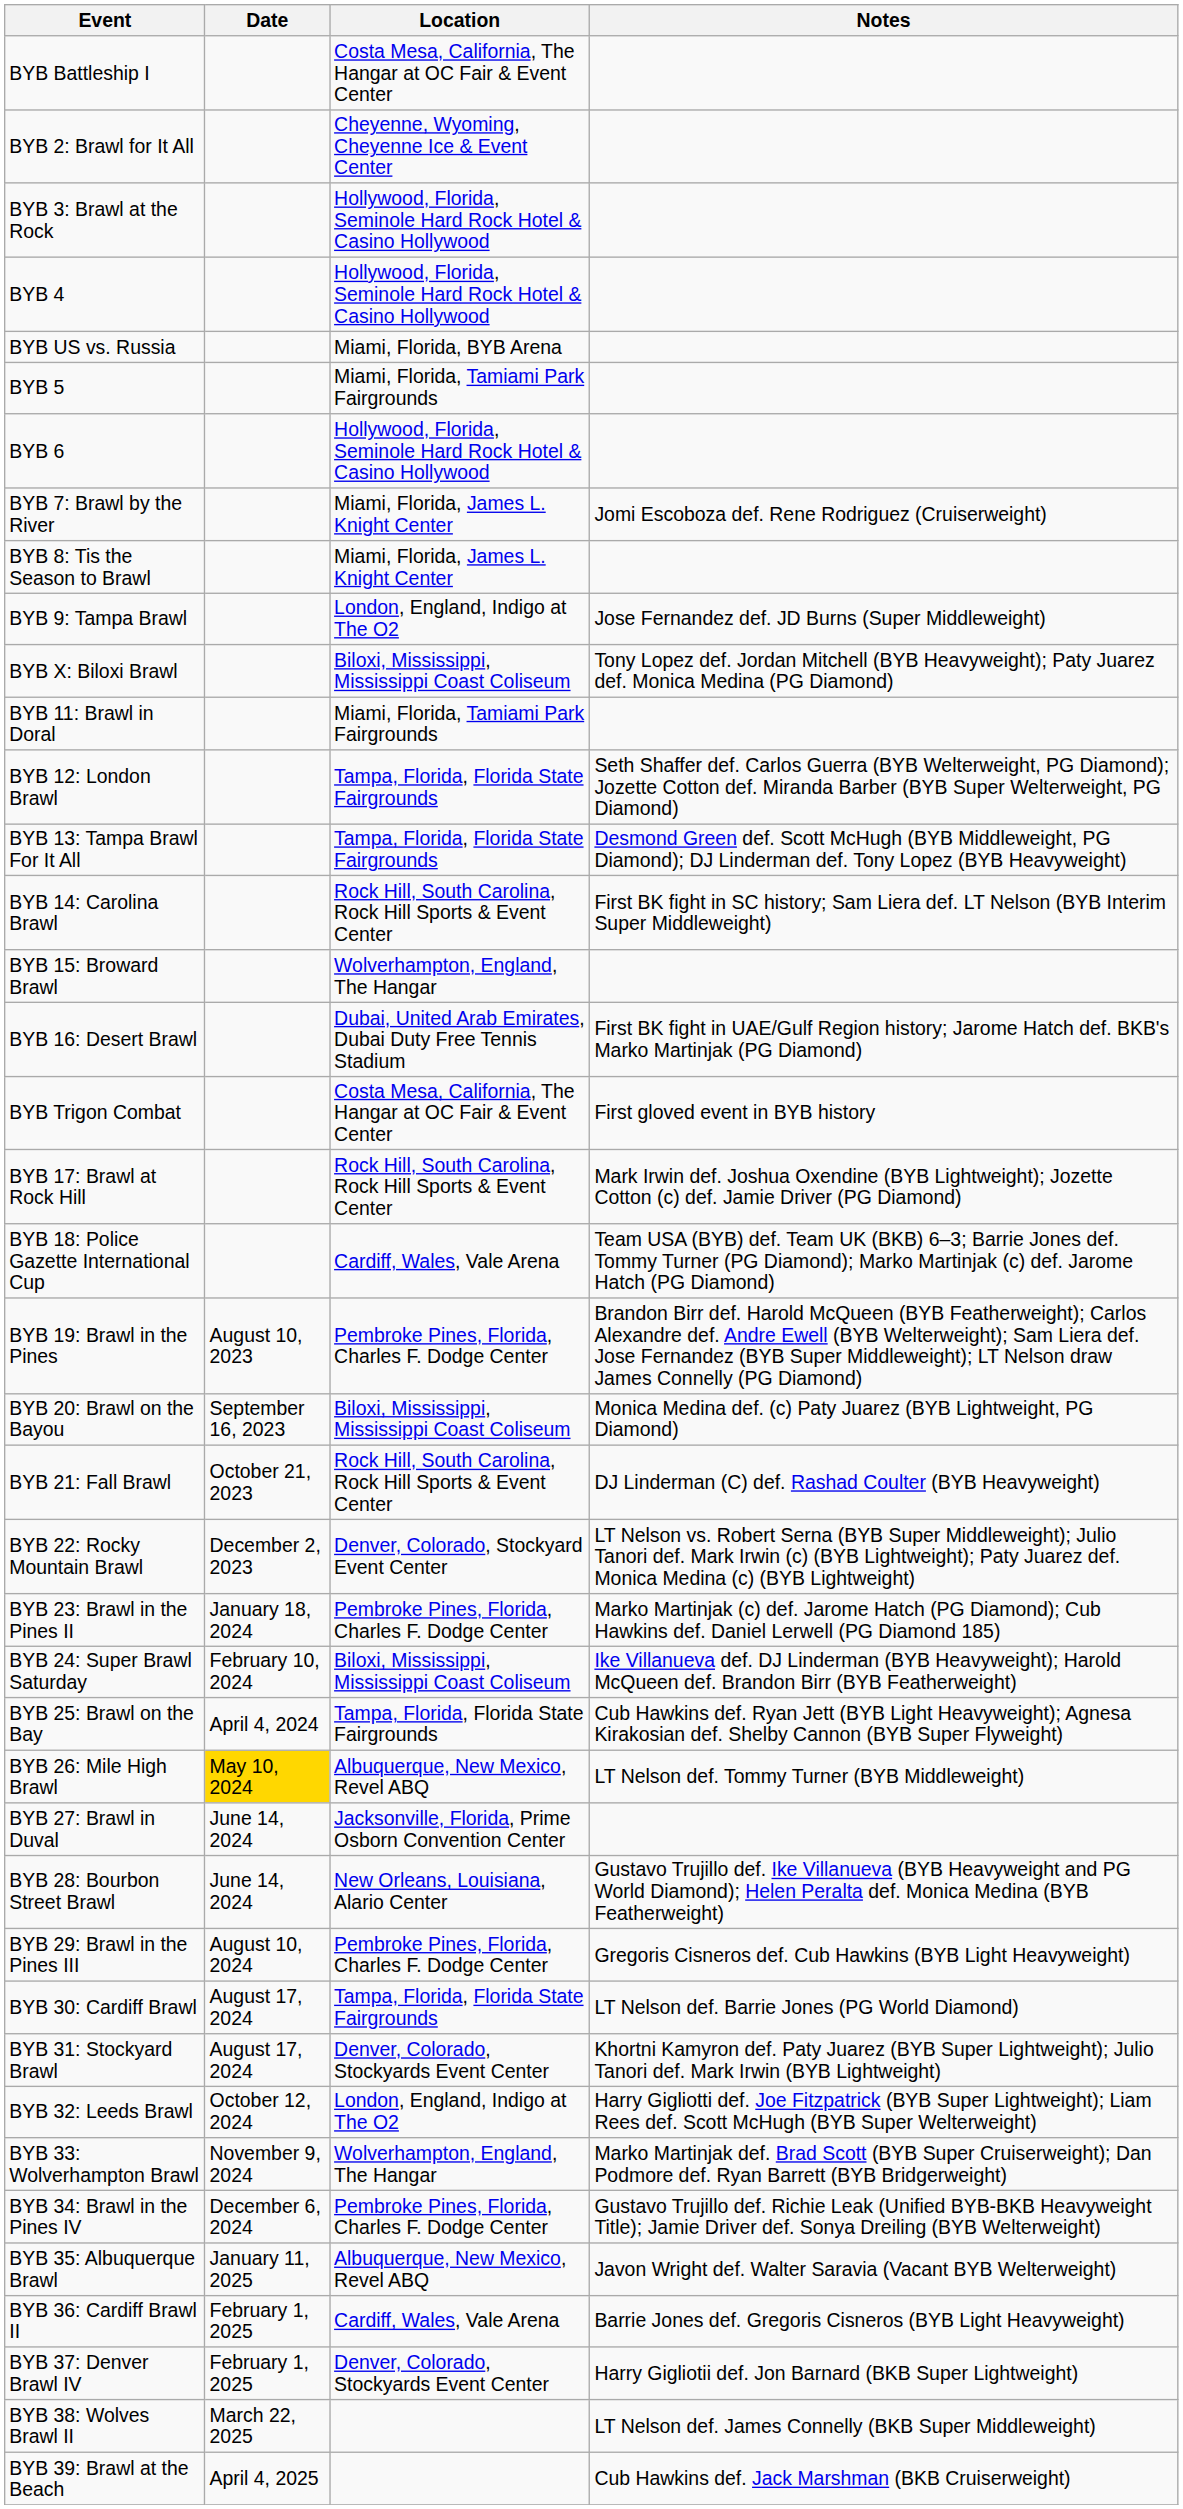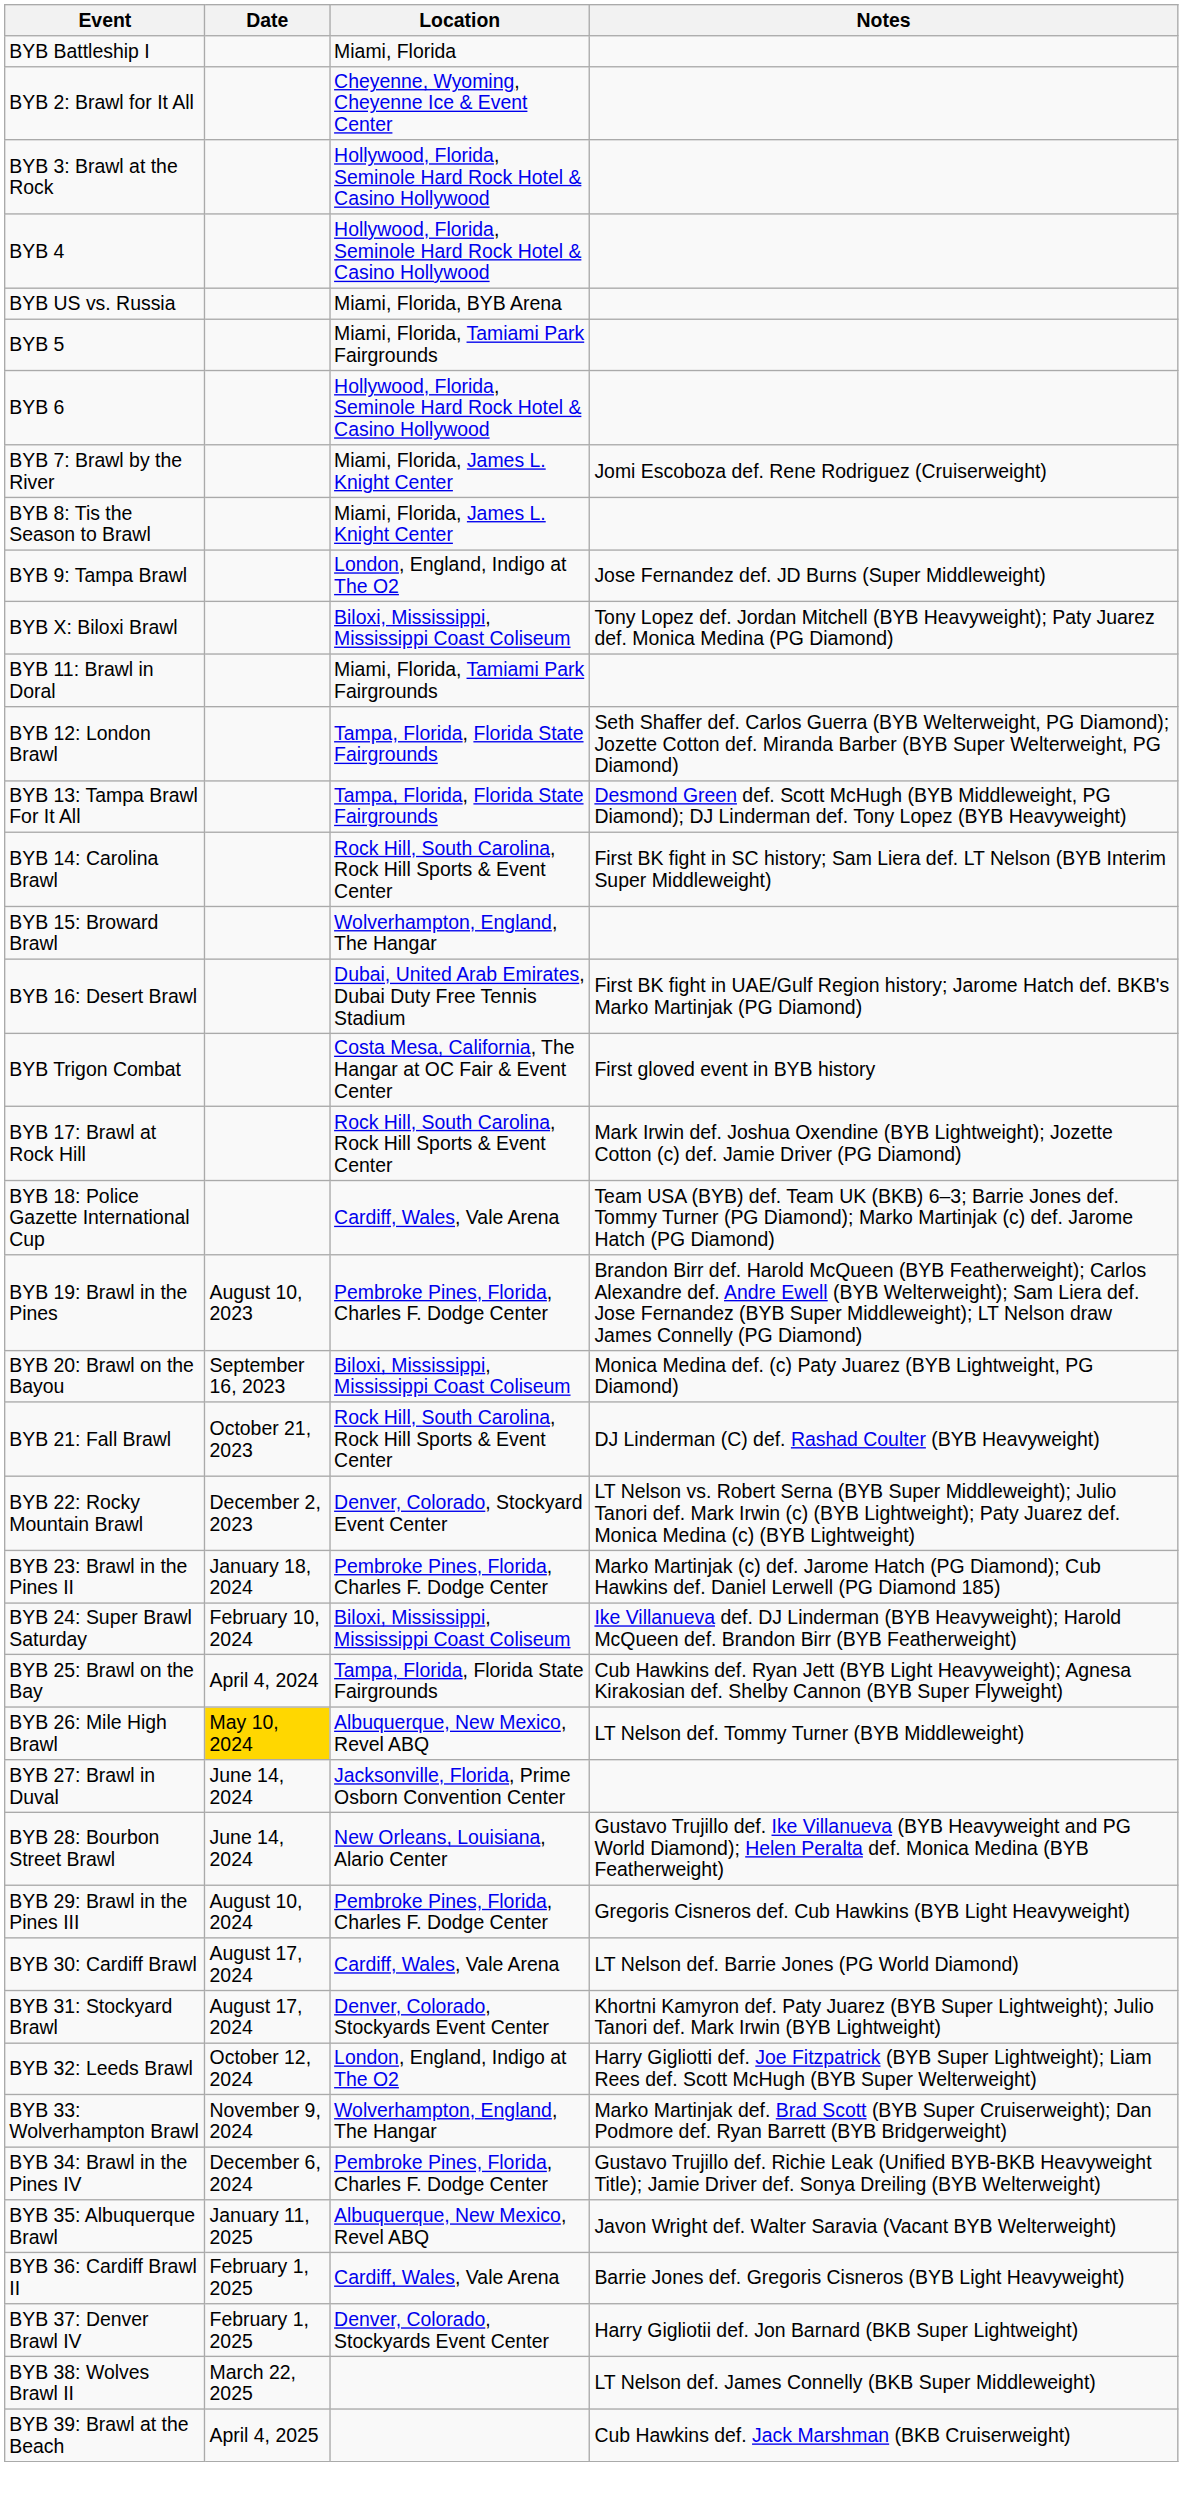BYB Battleship I | Location: Costa Mesa, California, The Hangar at OC Fair & Event Center -> Miami, Florida
BYB 30: Cardiff Brawl | Location: Tampa, Florida, Florida State Fairgrounds -> Cardiff, Wales, Vale Arena
